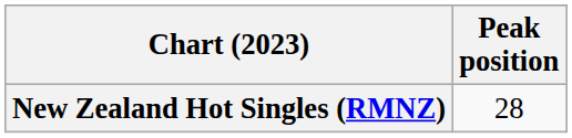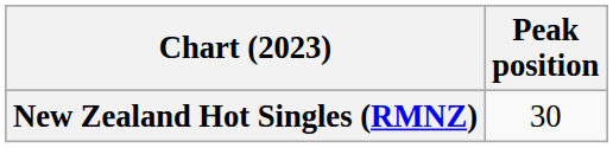New Zealand Hot Singles (RMNZ) | Peak position: 28 -> 30
